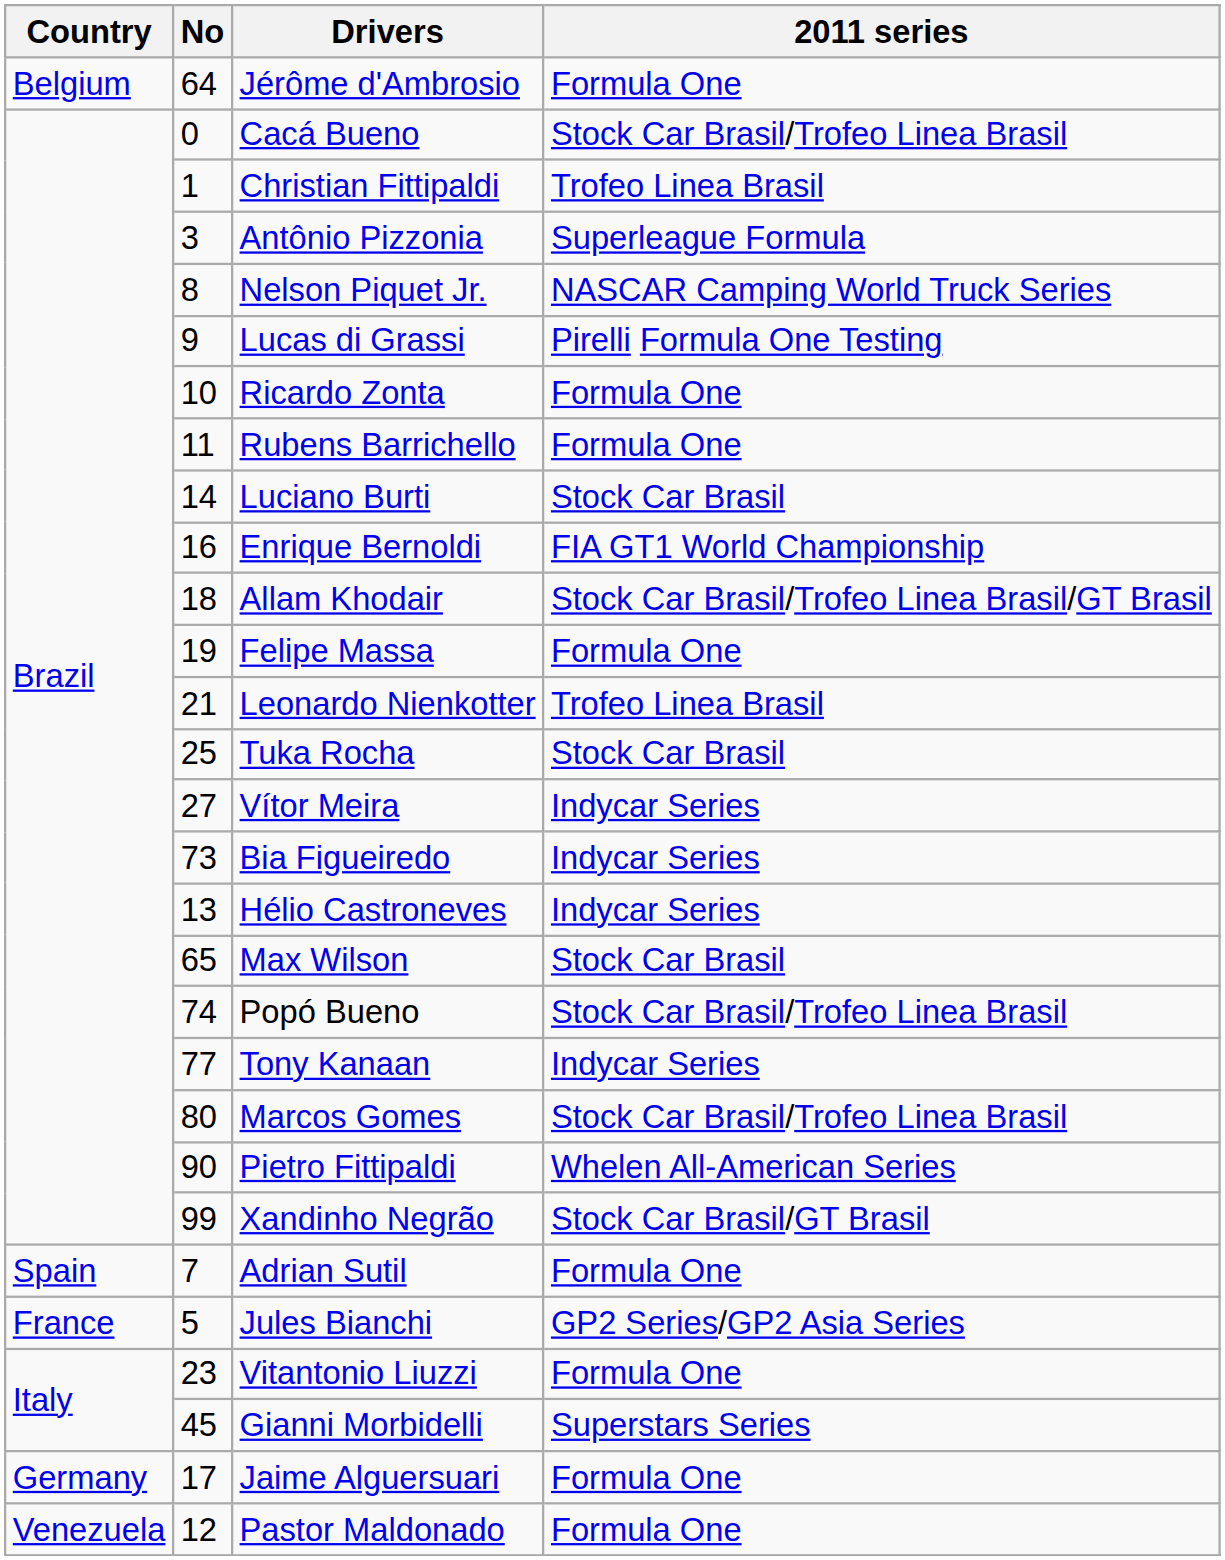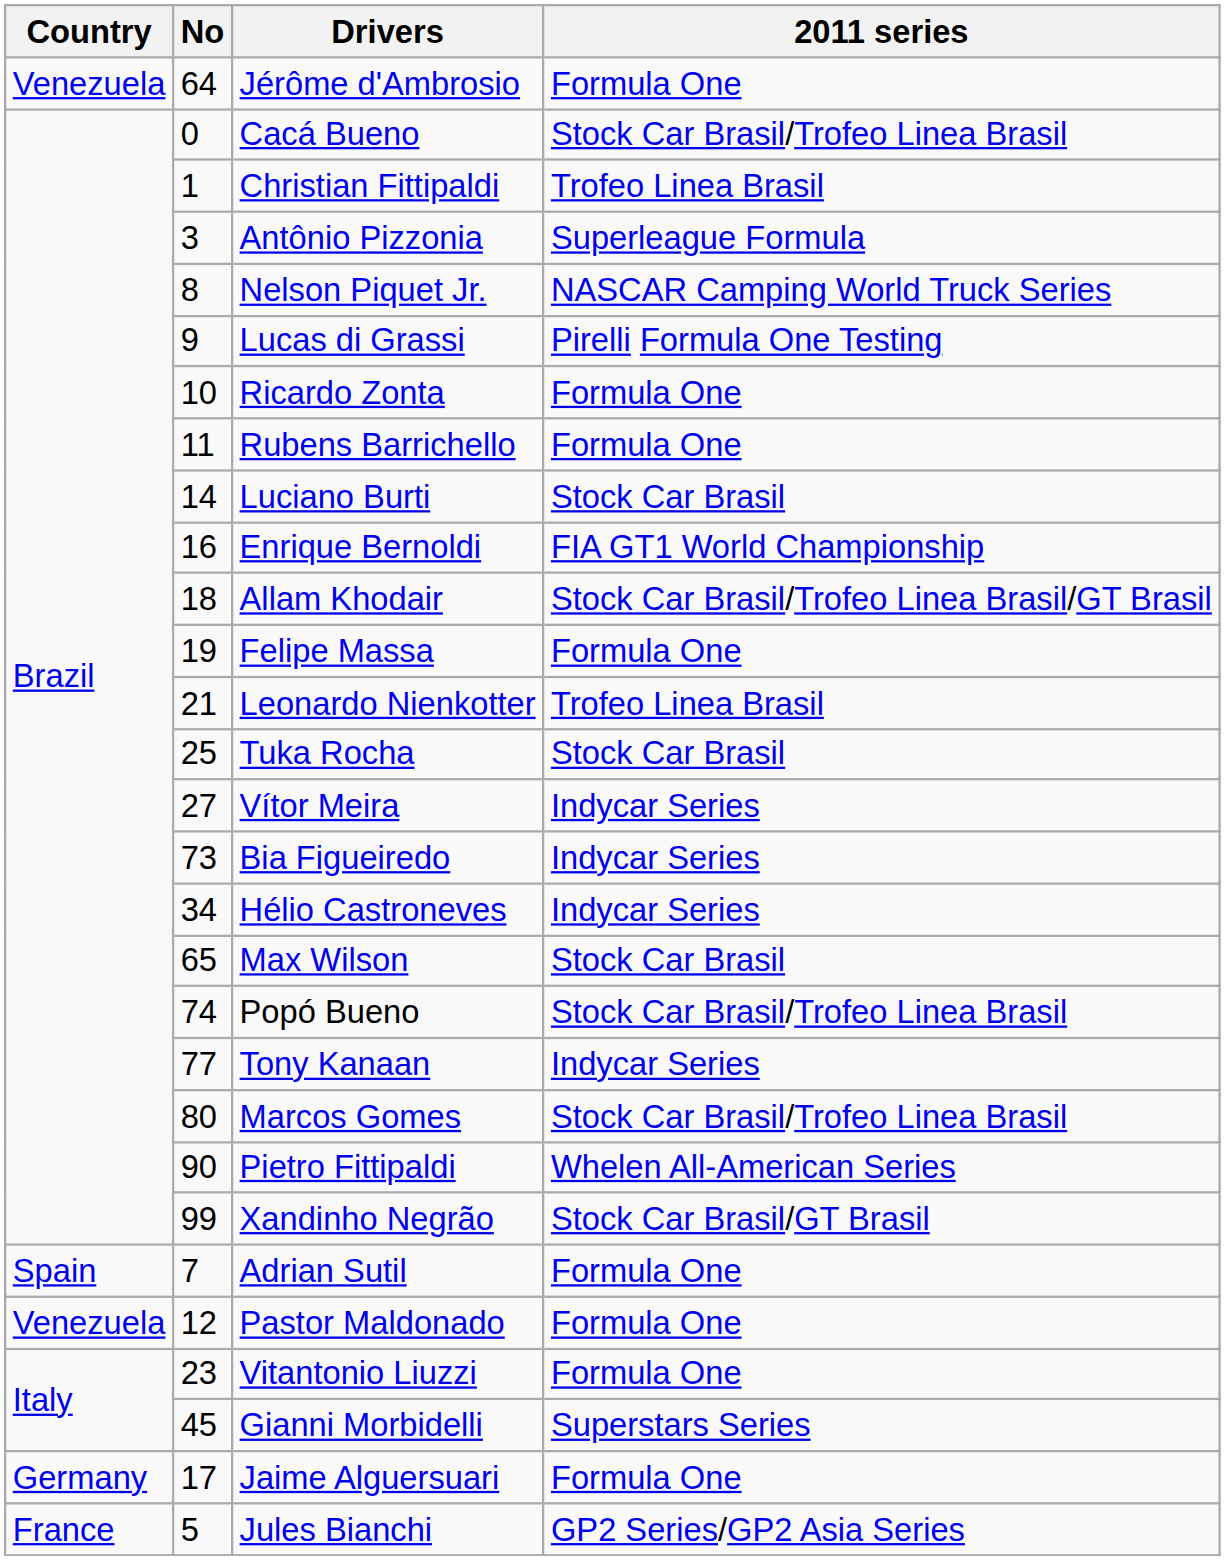Jérôme d'Ambrosio | Country: Belgium -> Venezuela
Hélio Castroneves | No: 13 -> 34
rows swapped: Jules Bianchi <-> Pastor Maldonado
